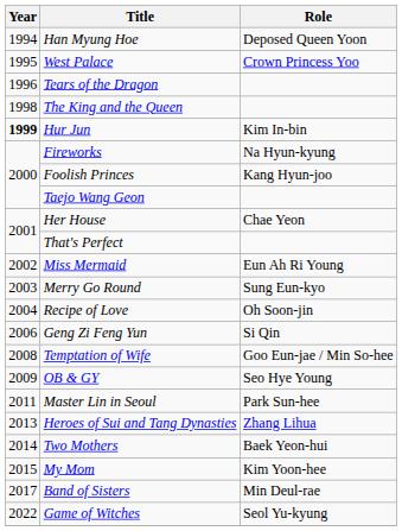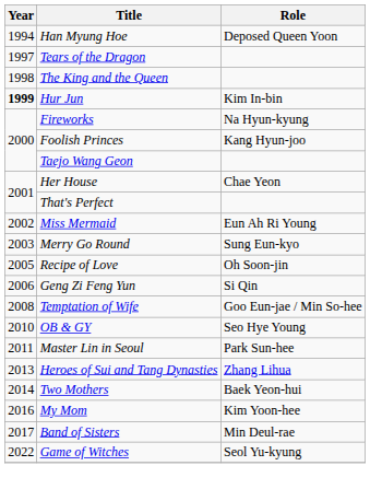- row: 1995 | West Palace | Crown Princess Yoo
Tears of the Dragon | Year: 1996 -> 1997
Recipe of Love | Year: 2004 -> 2005
OB & GY | Year: 2009 -> 2010
My Mom | Year: 2015 -> 2016
